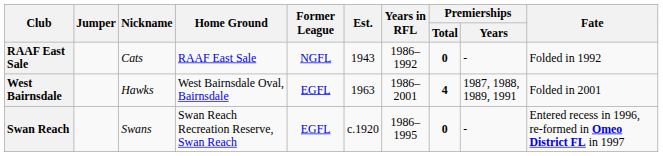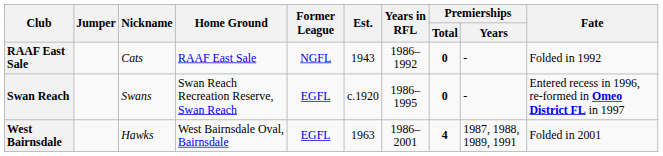rows swapped: Swan Reach <-> West Bairnsdale
